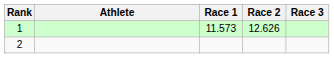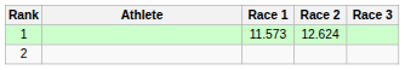1 | Race 2: 12.626 -> 12.624
